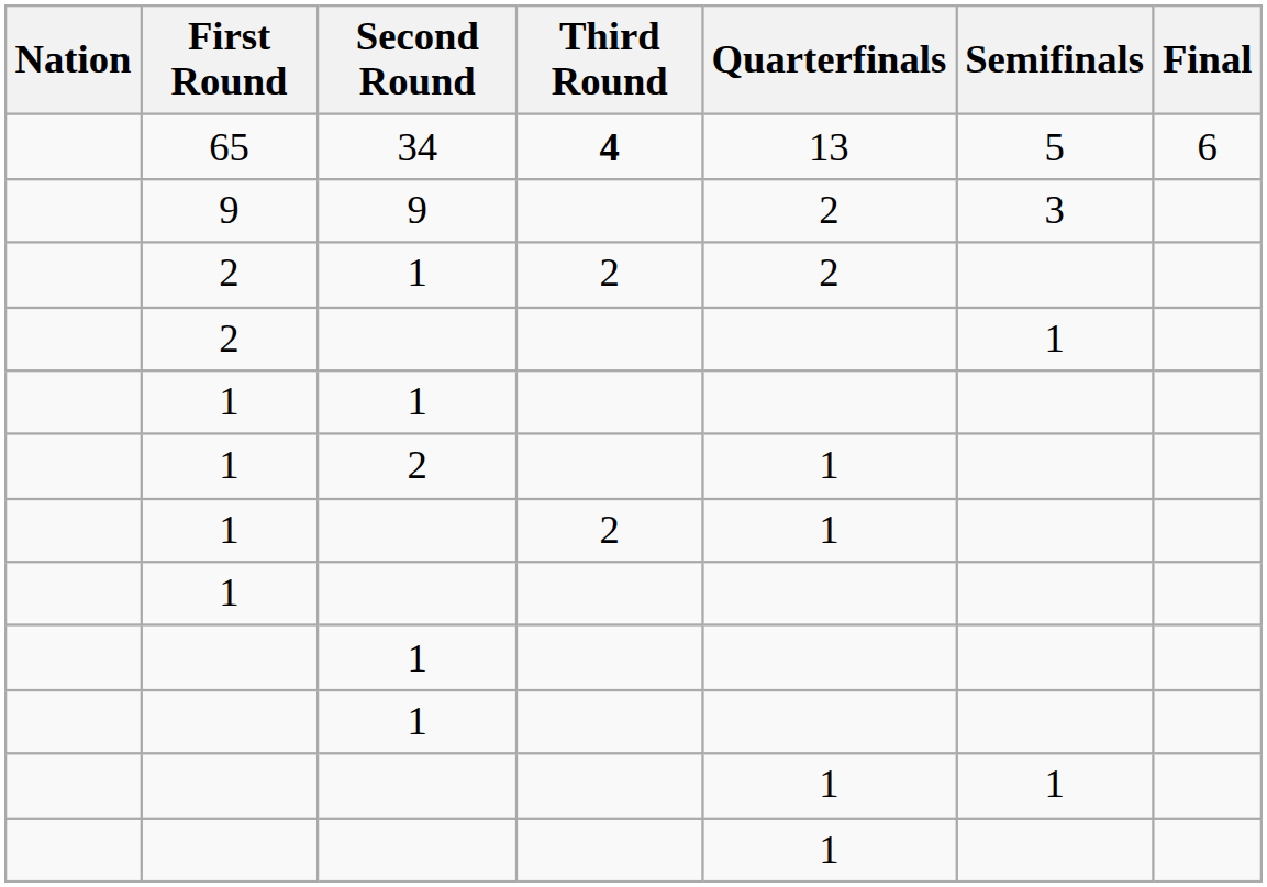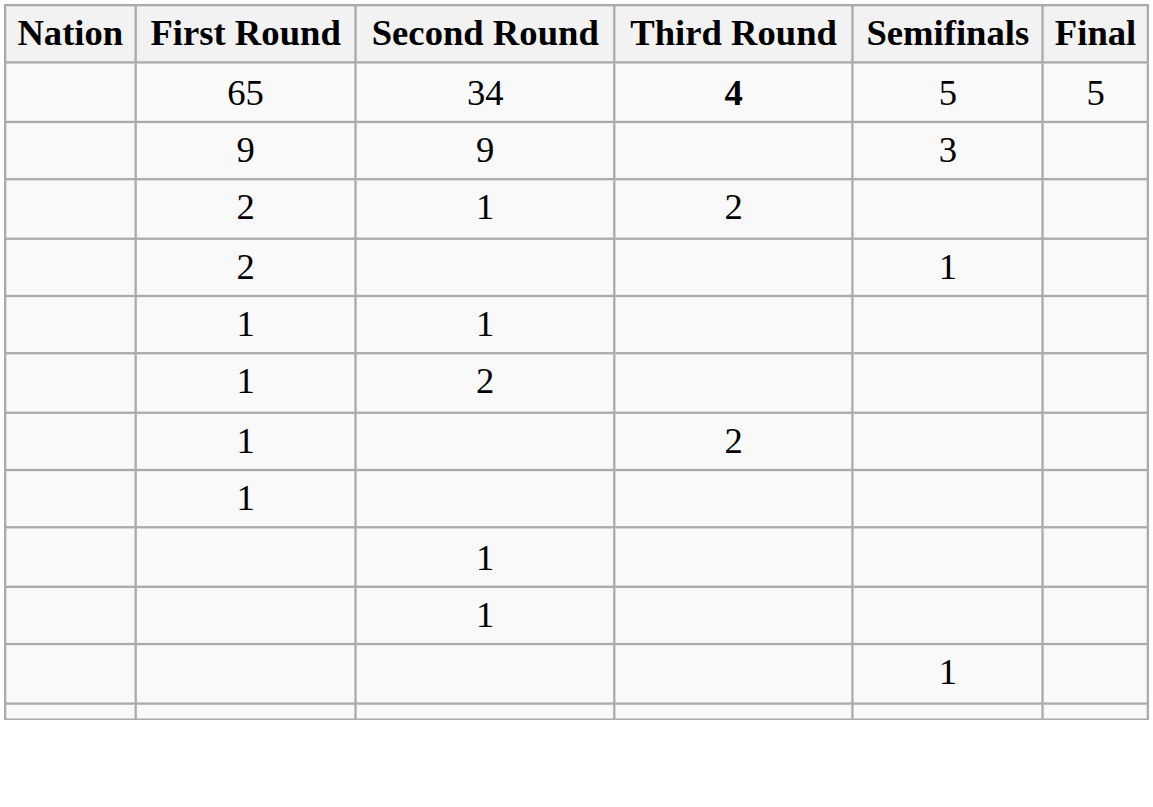- column: Quarterfinals | 13 | 2 | 2 | 1 | 1 | 1 | 1
65 | Final: 6 -> 5
